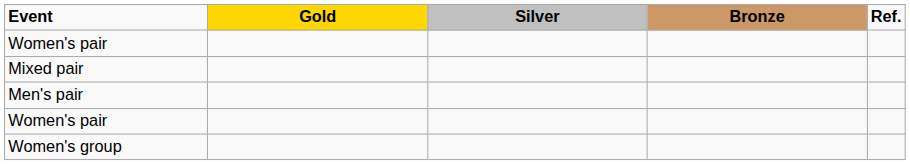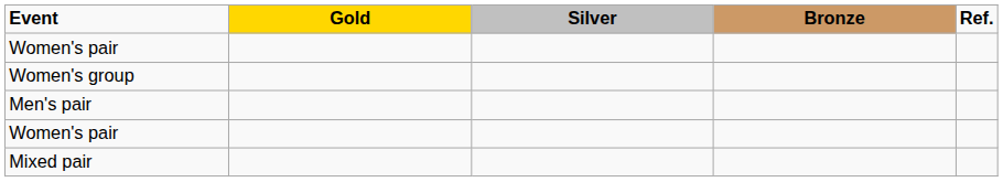rows swapped: Mixed pair <-> Women's group
